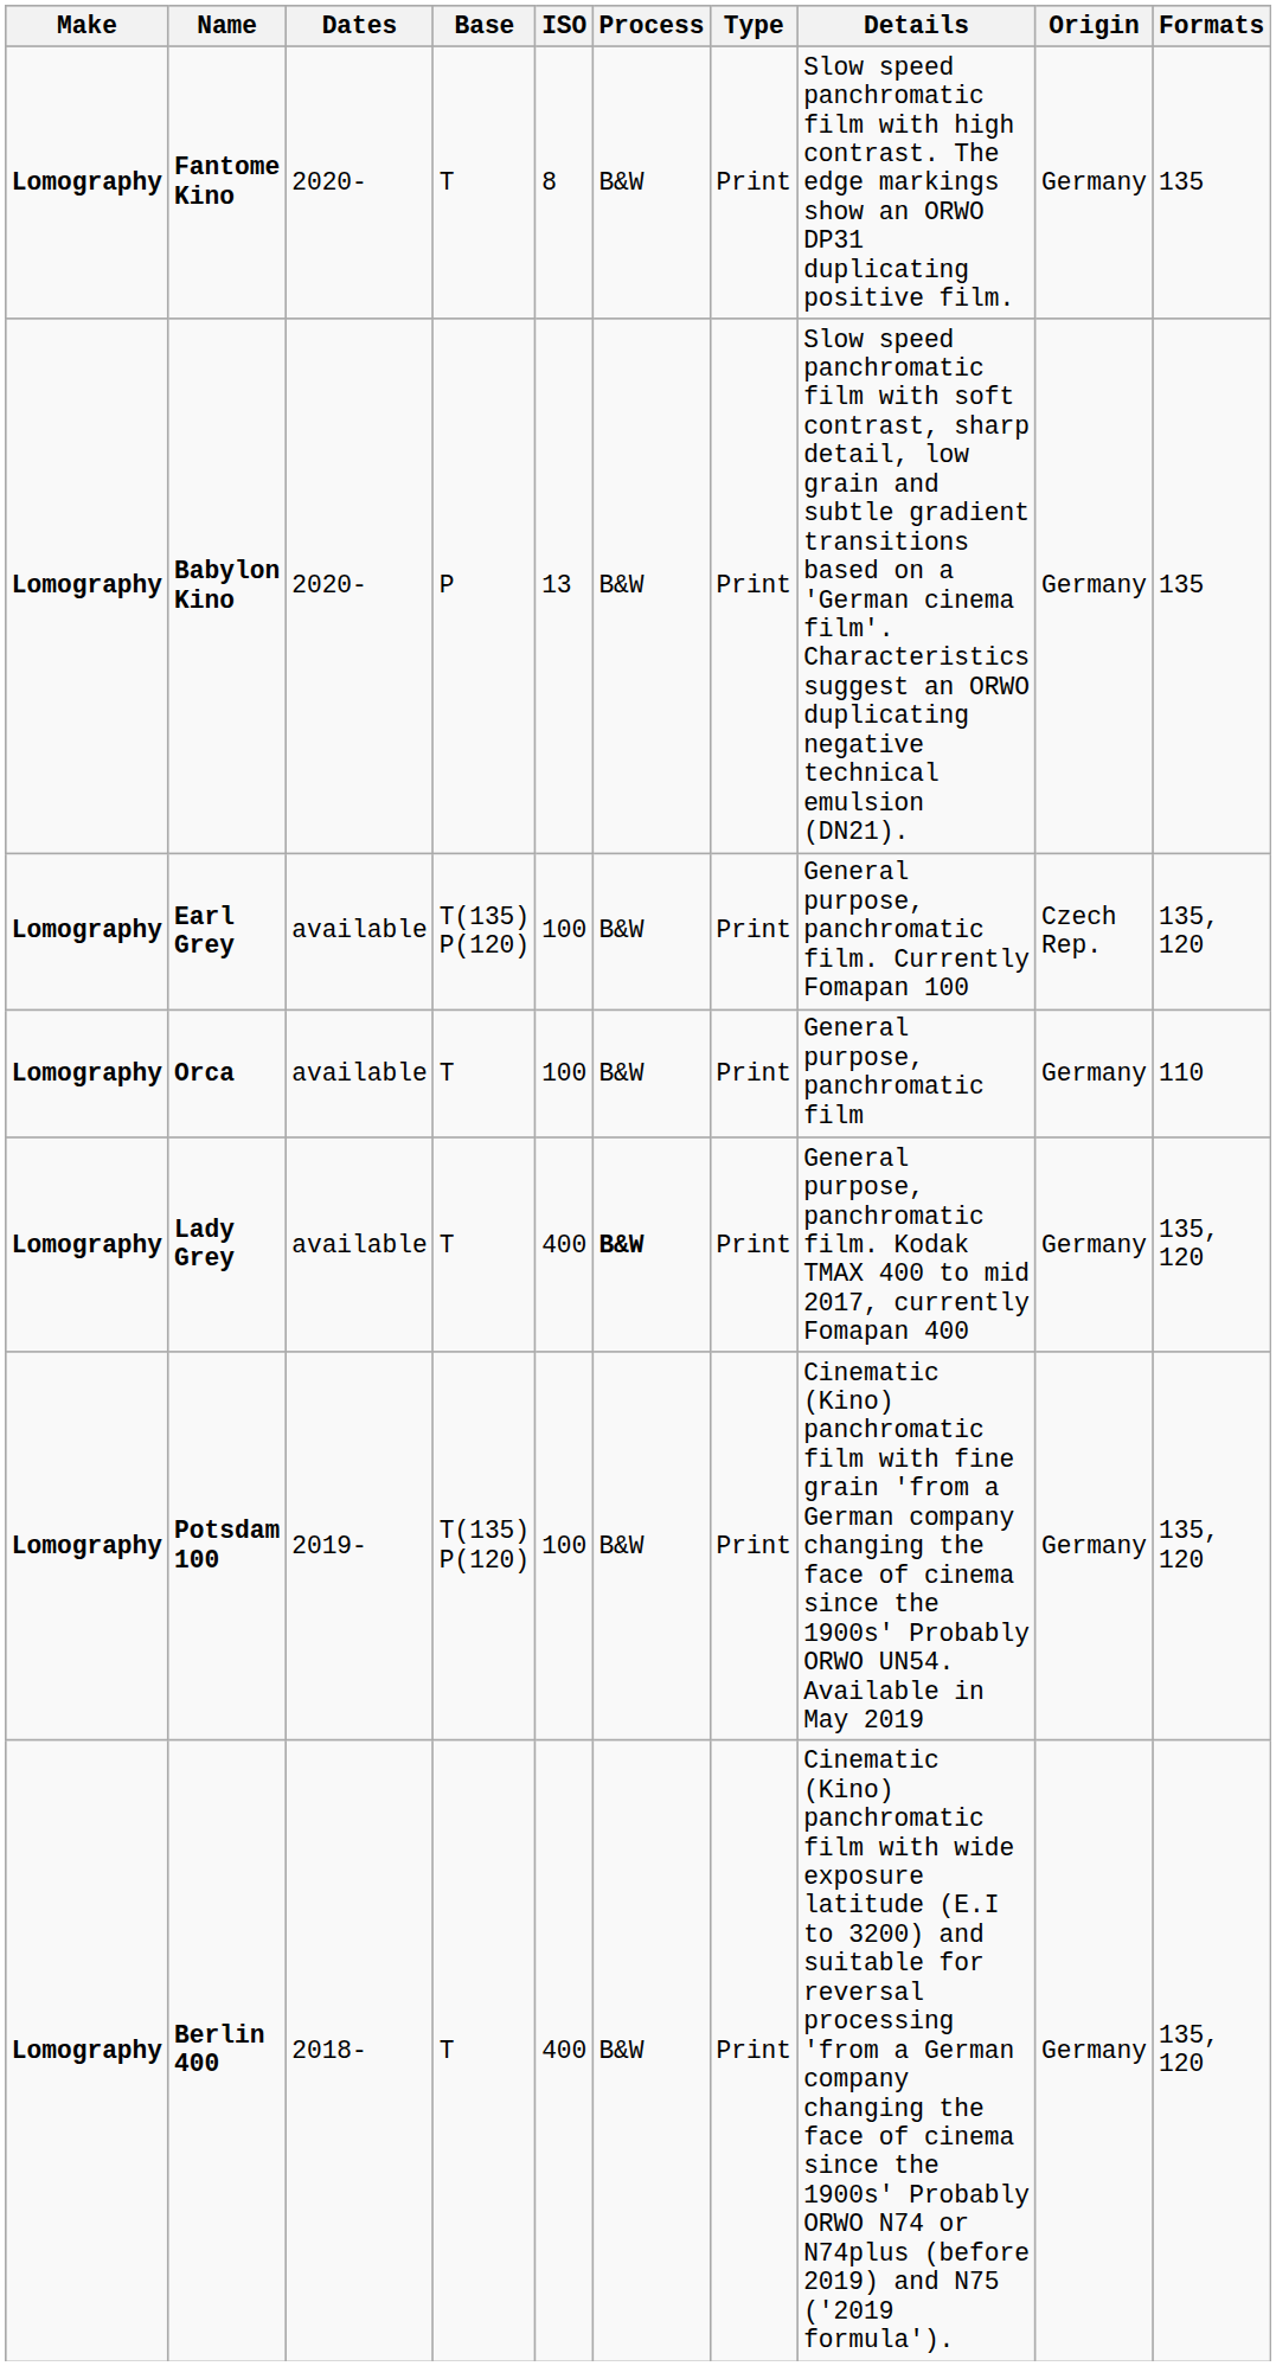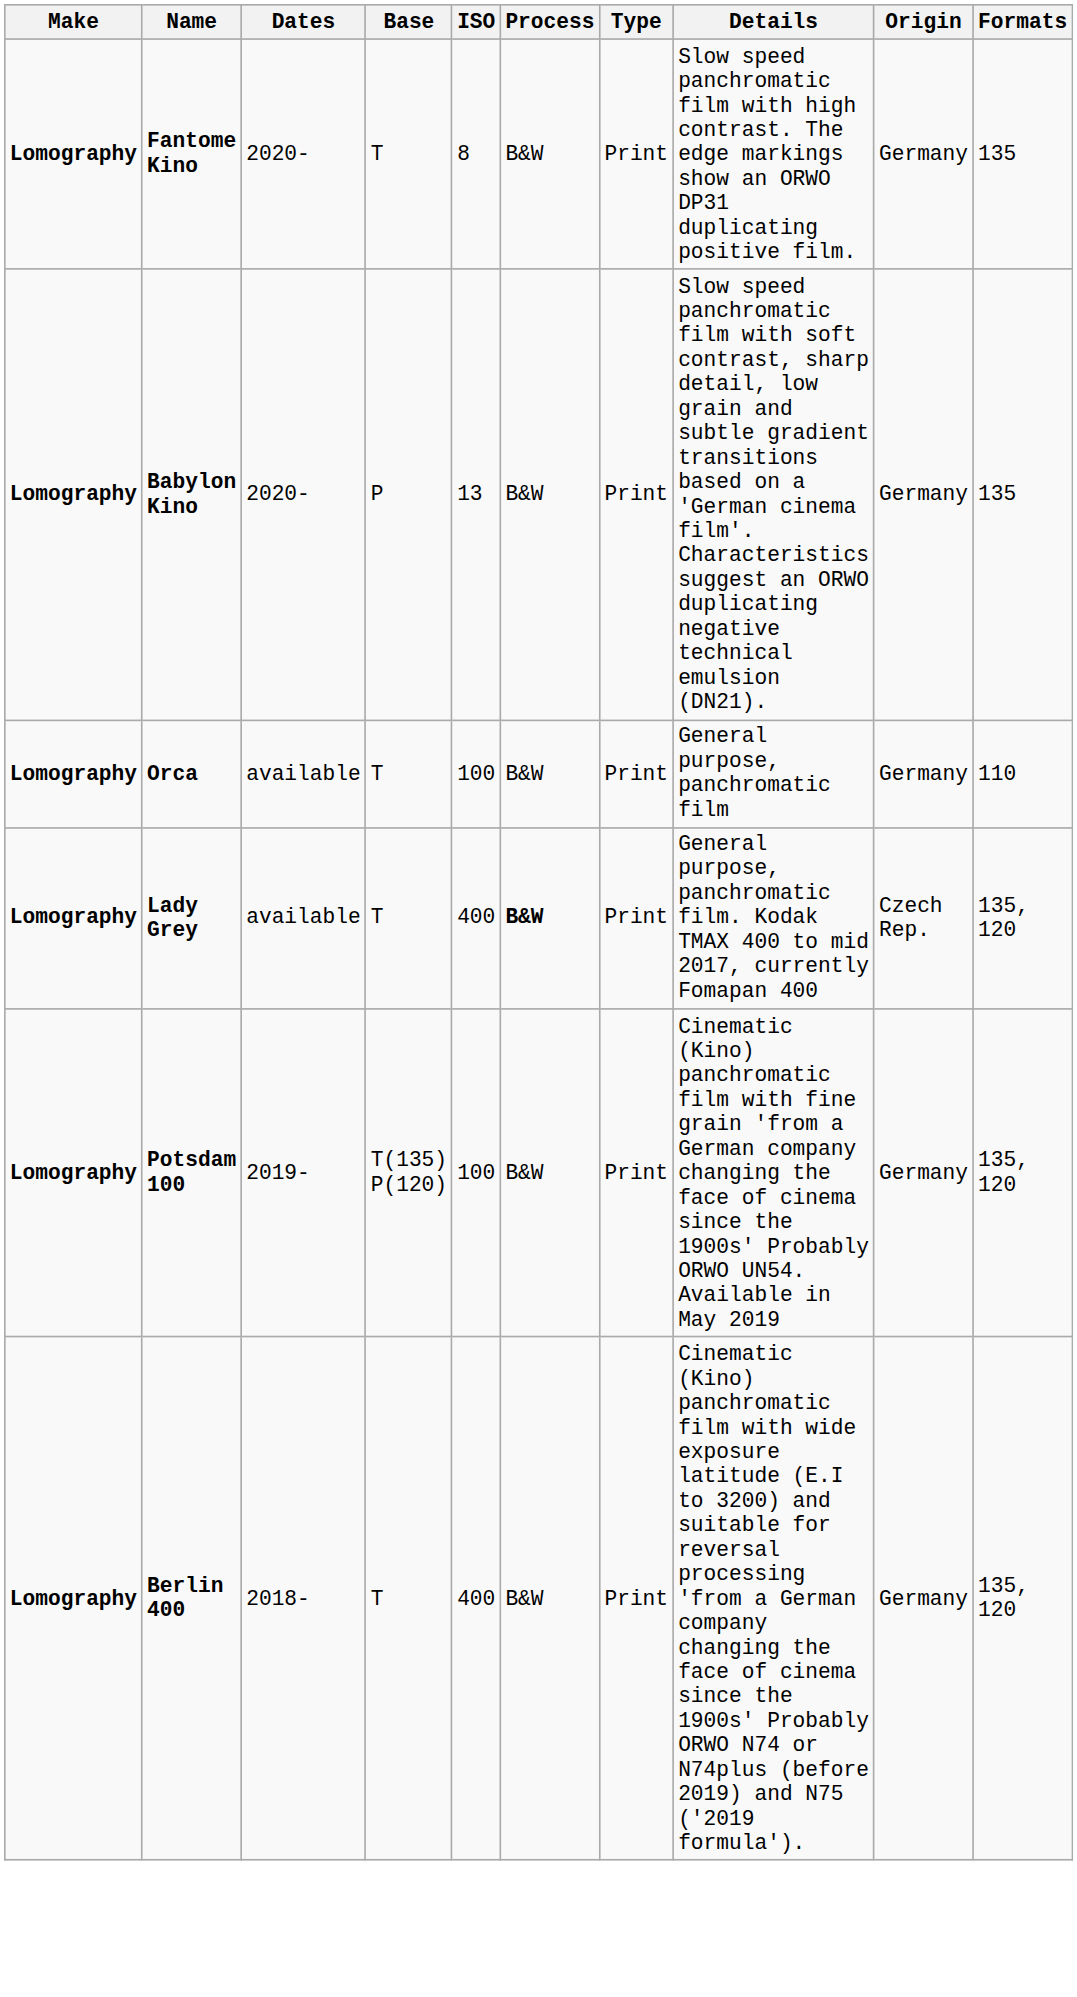- row: Lomography | Earl Grey | available | T(135) P(120) | 100 | B&W | Print | General purpose, panchromatic film. Currently Fomapan 100 | Czech Rep. | 135, 120
Lady Grey | Origin: Germany -> Czech Rep.
